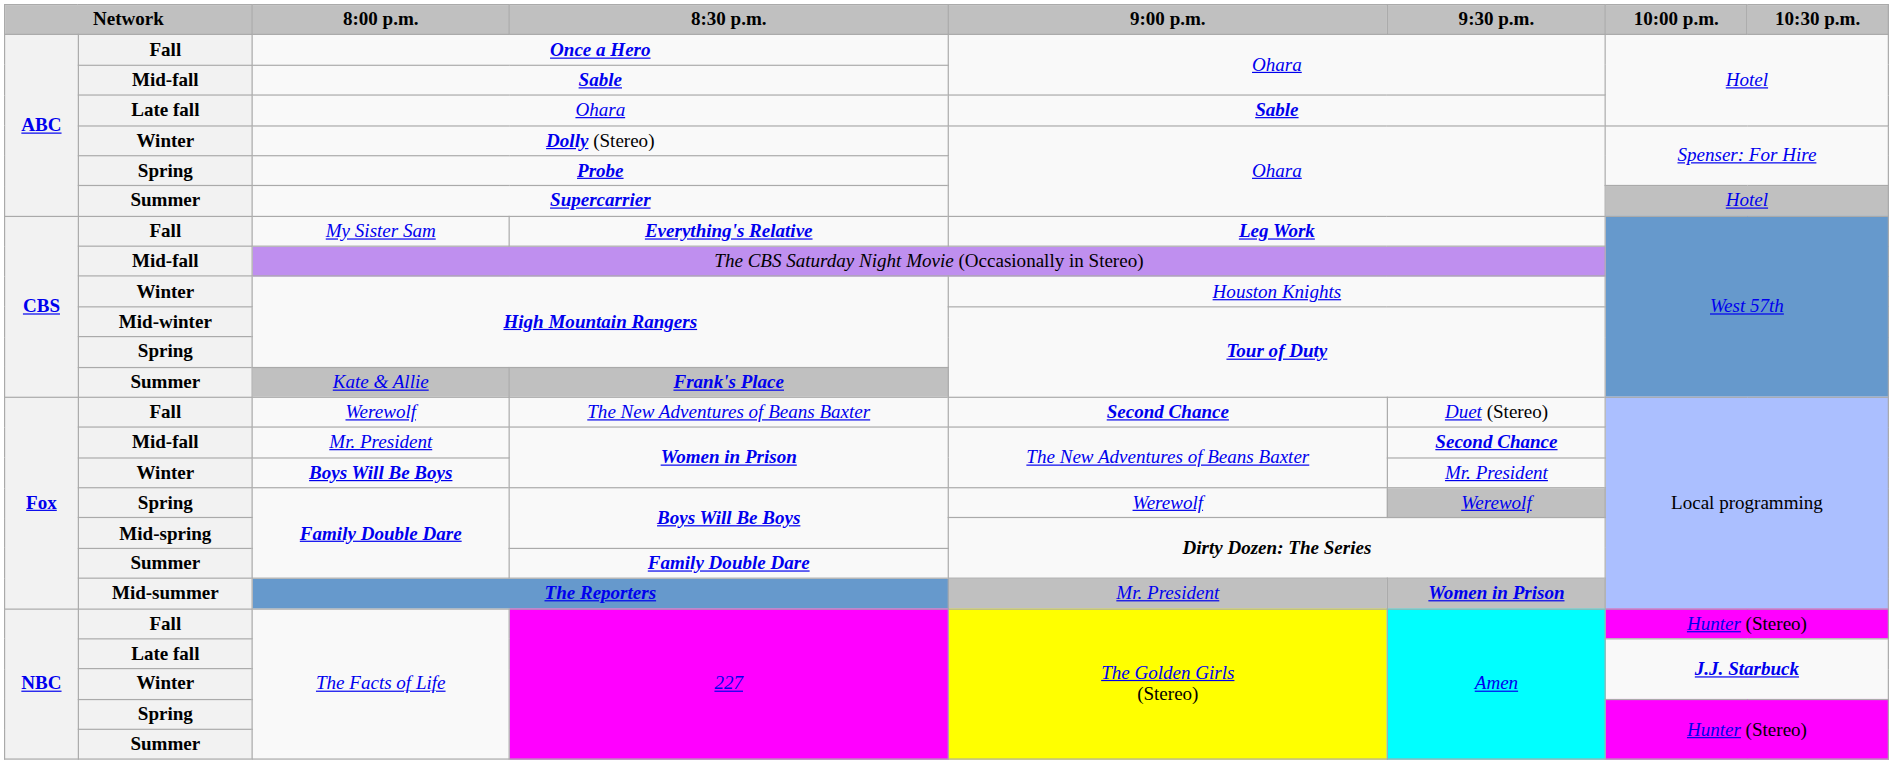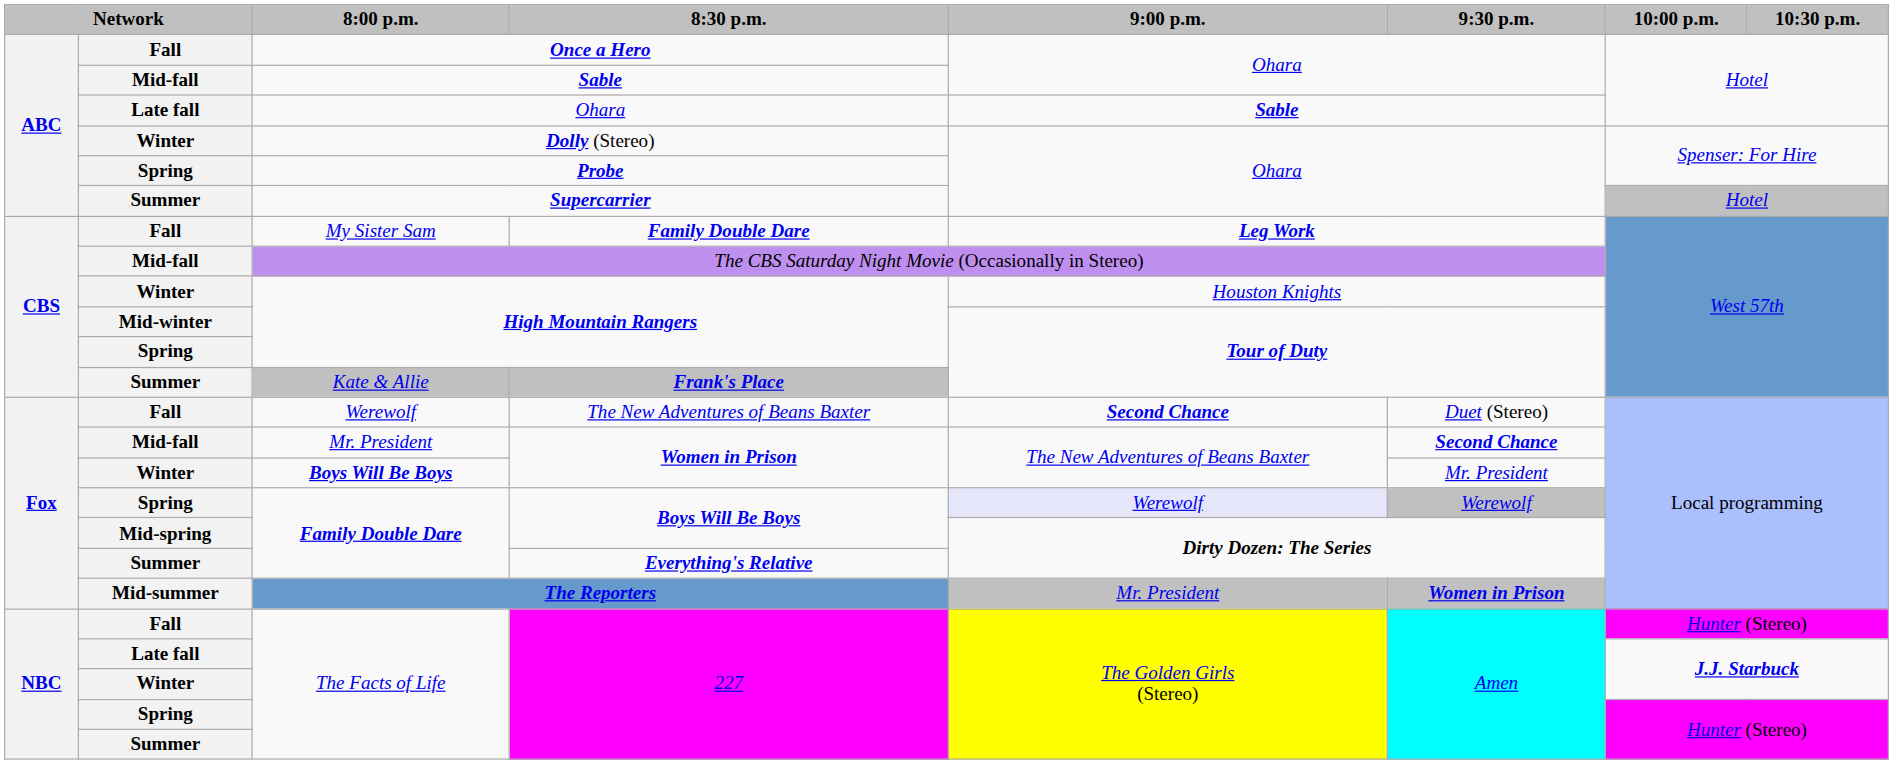My Sister Sam | 8:30 p.m.: Everything's Relative -> Family Double Dare
Spring / Family Double Dare | 9:00 p.m.: no background -> lavender background
Summer / Family Double Dare | 8:30 p.m.: Family Double Dare -> Everything's Relative
